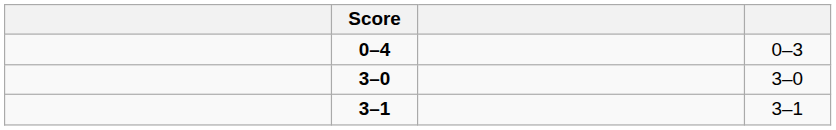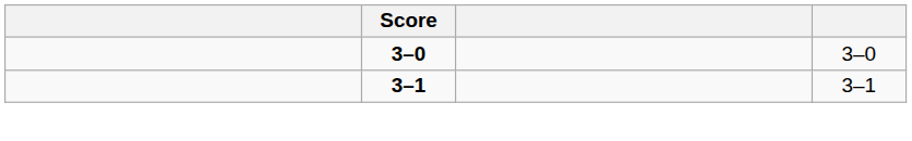- row: 0–4 | 0–3
